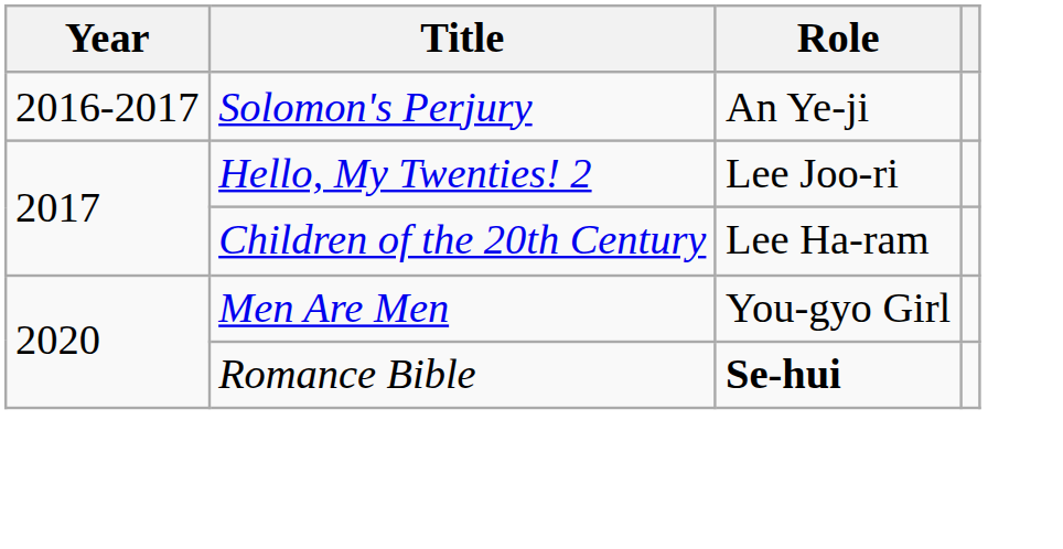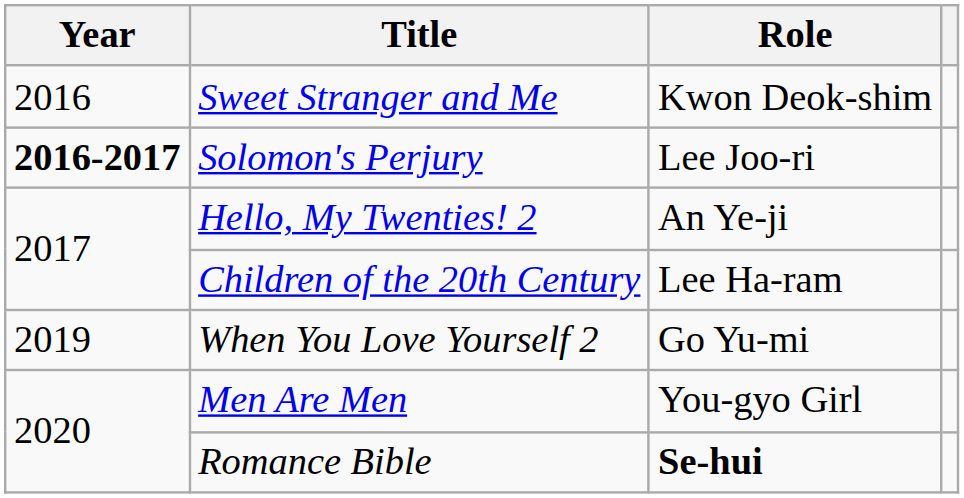+ row: 2016 | Sweet Stranger and Me | Kwon Deok-shim
Solomon's Perjury | Year: normal -> bold
Solomon's Perjury | Role: An Ye-ji -> Lee Joo-ri
Hello, My Twenties! 2 | Role: Lee Joo-ri -> An Ye-ji
+ row: 2019 | When You Love Yourself 2 | Go Yu-mi
